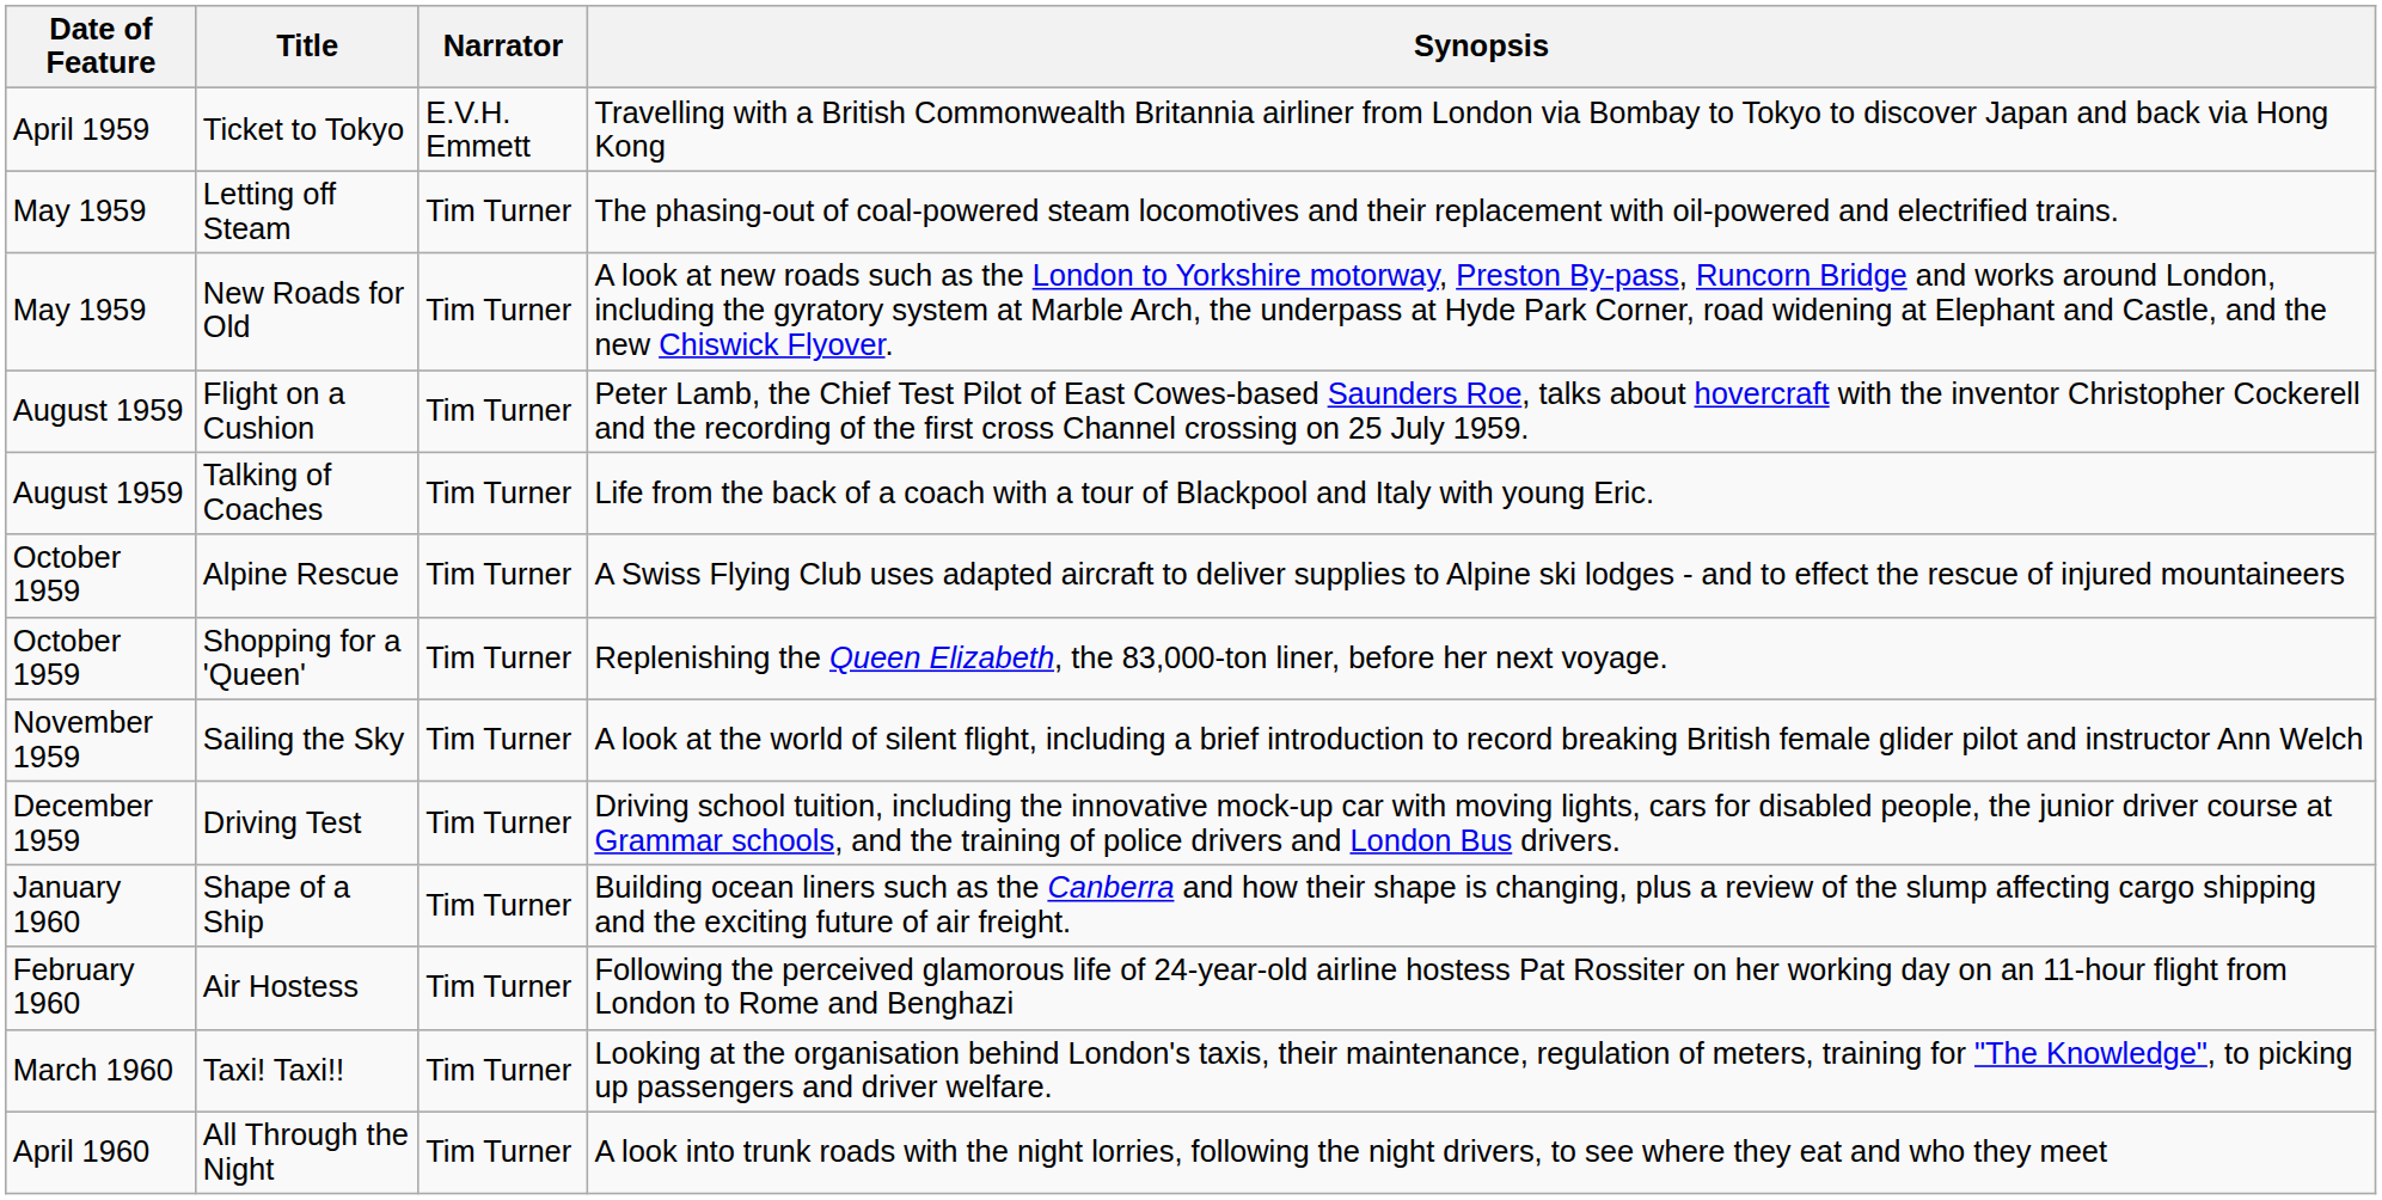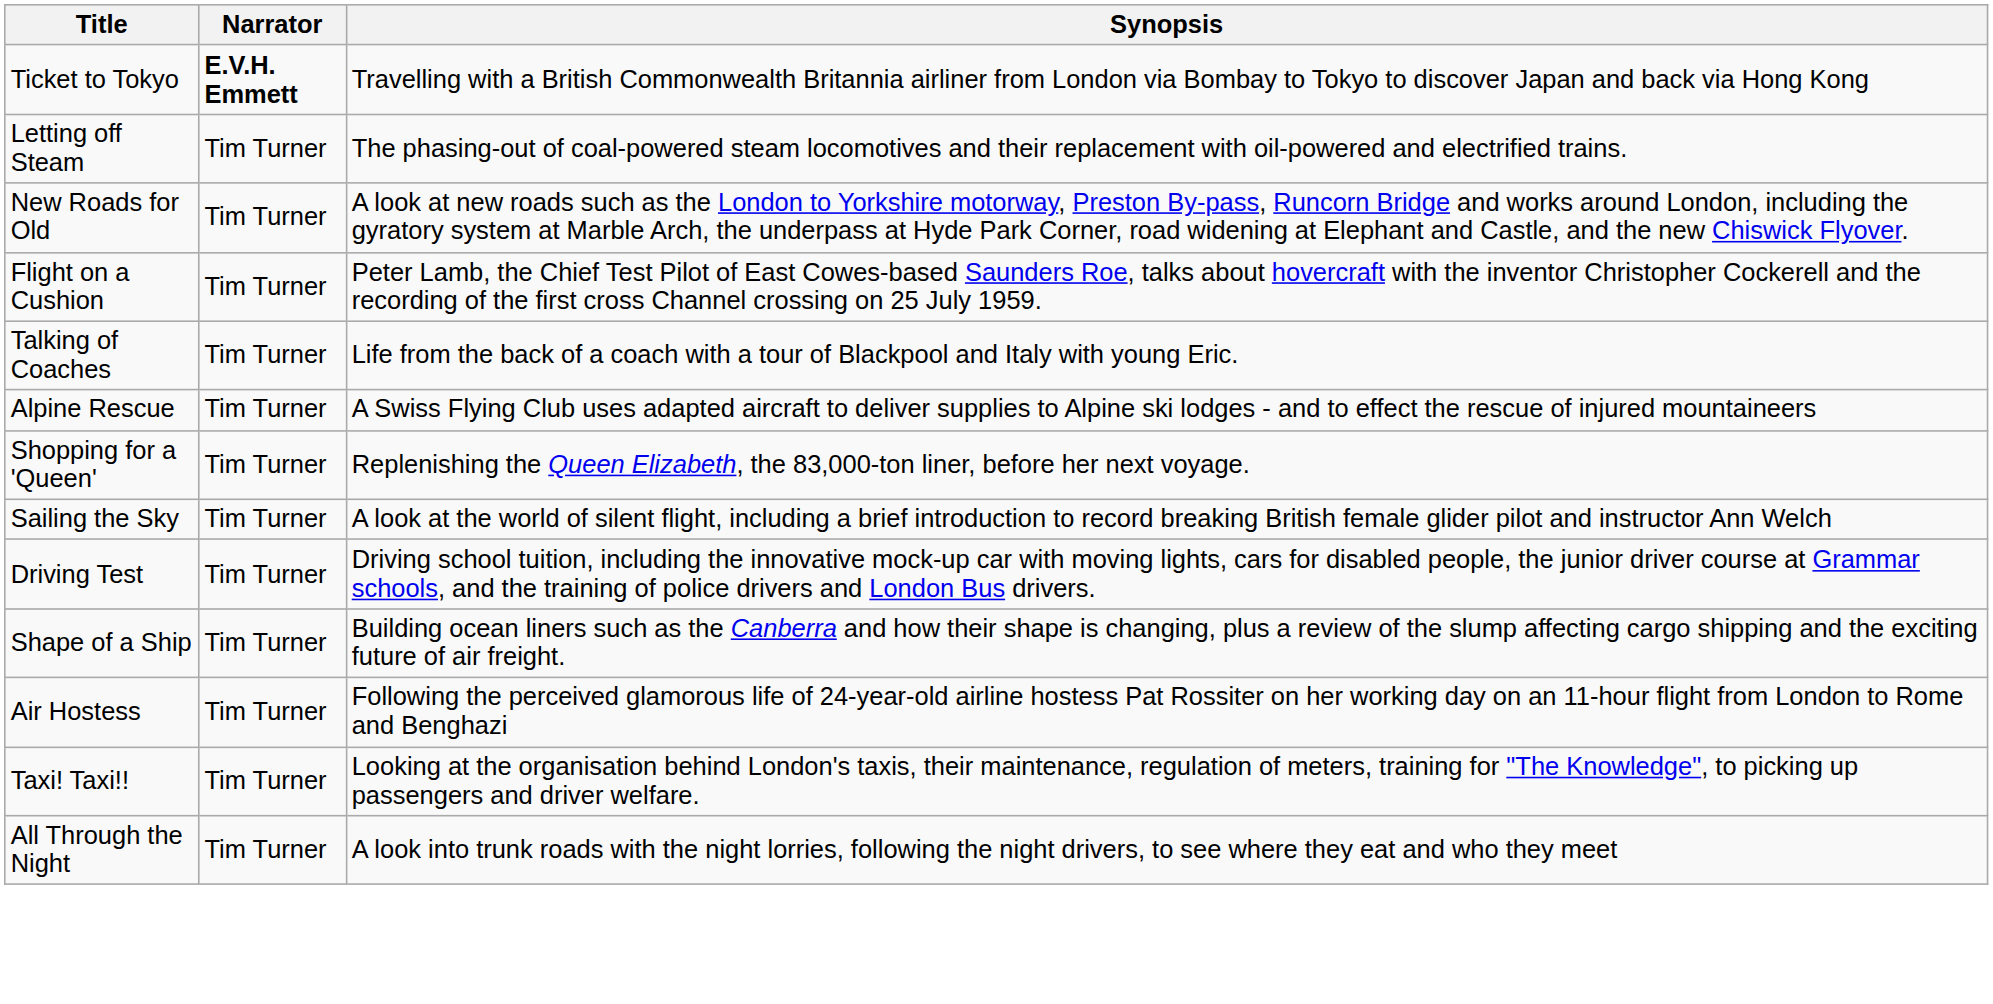- column: Date of Feature | April 1959 | May 1959 | May 1959 | August 1959 | August 1959 | October 1959 | October 1959 | November 1959 | December 1959 | January 1960 | February 1960 | March 1960 | April 1960
Ticket to Tokyo | Narrator: normal -> bold
